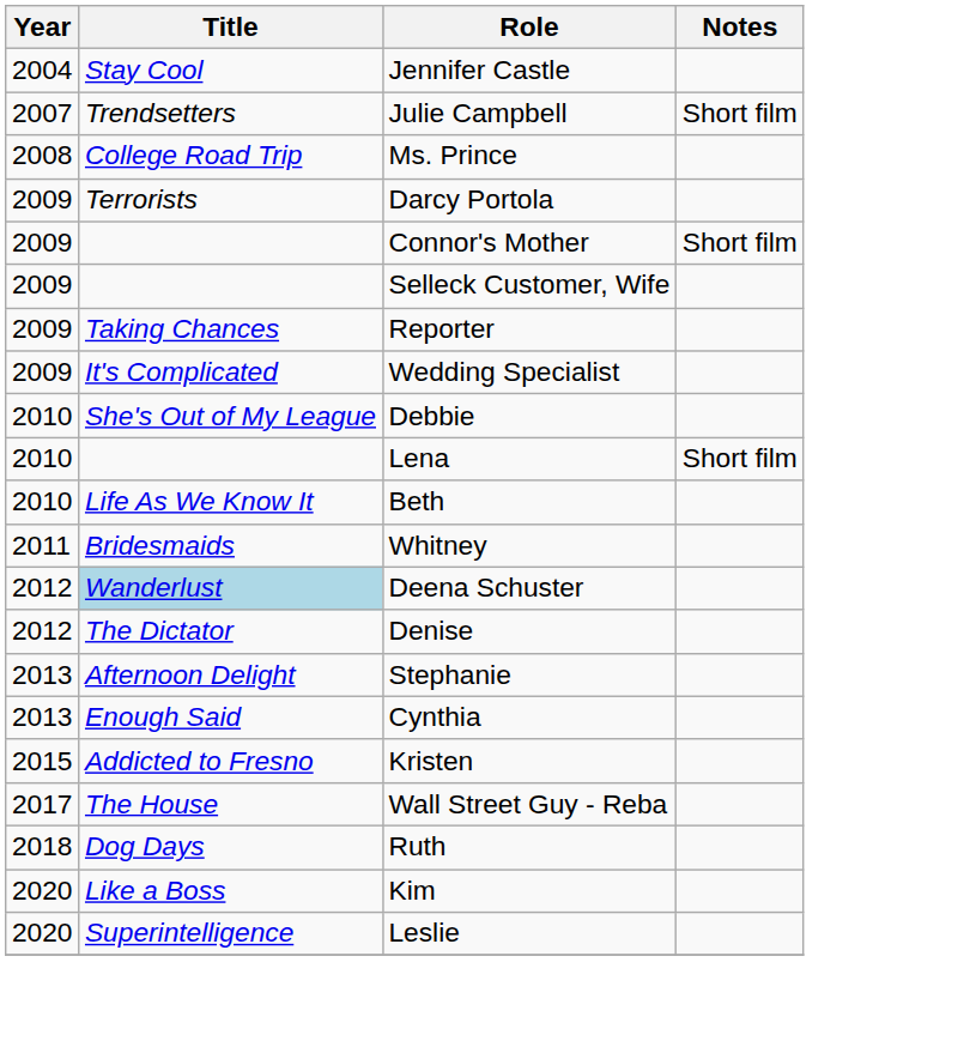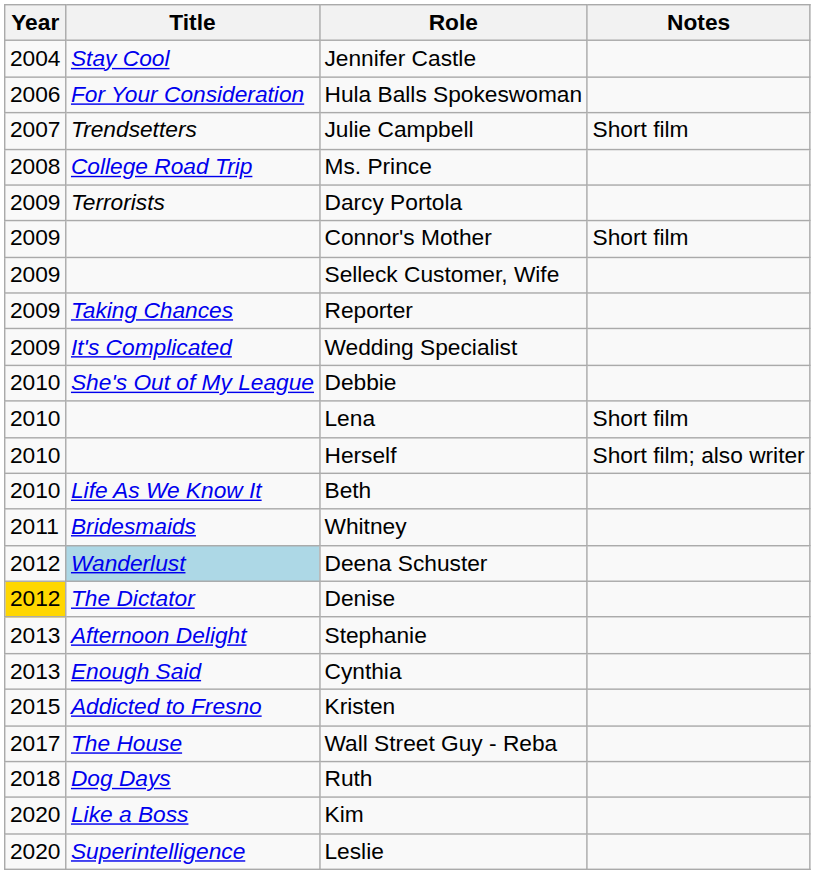+ row: 2006 | For Your Consideration | Hula Balls Spokeswoman
+ row: 2010 | Herself | Short film; also writer
Denise | Year: no background -> gold background
